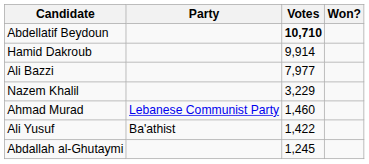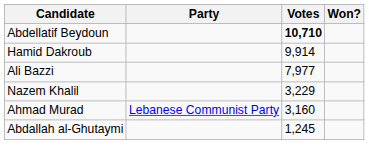Ahmad Murad | Votes: 1,460 -> 3,160
- row: Ali Yusuf | Ba'athist | 1,422
